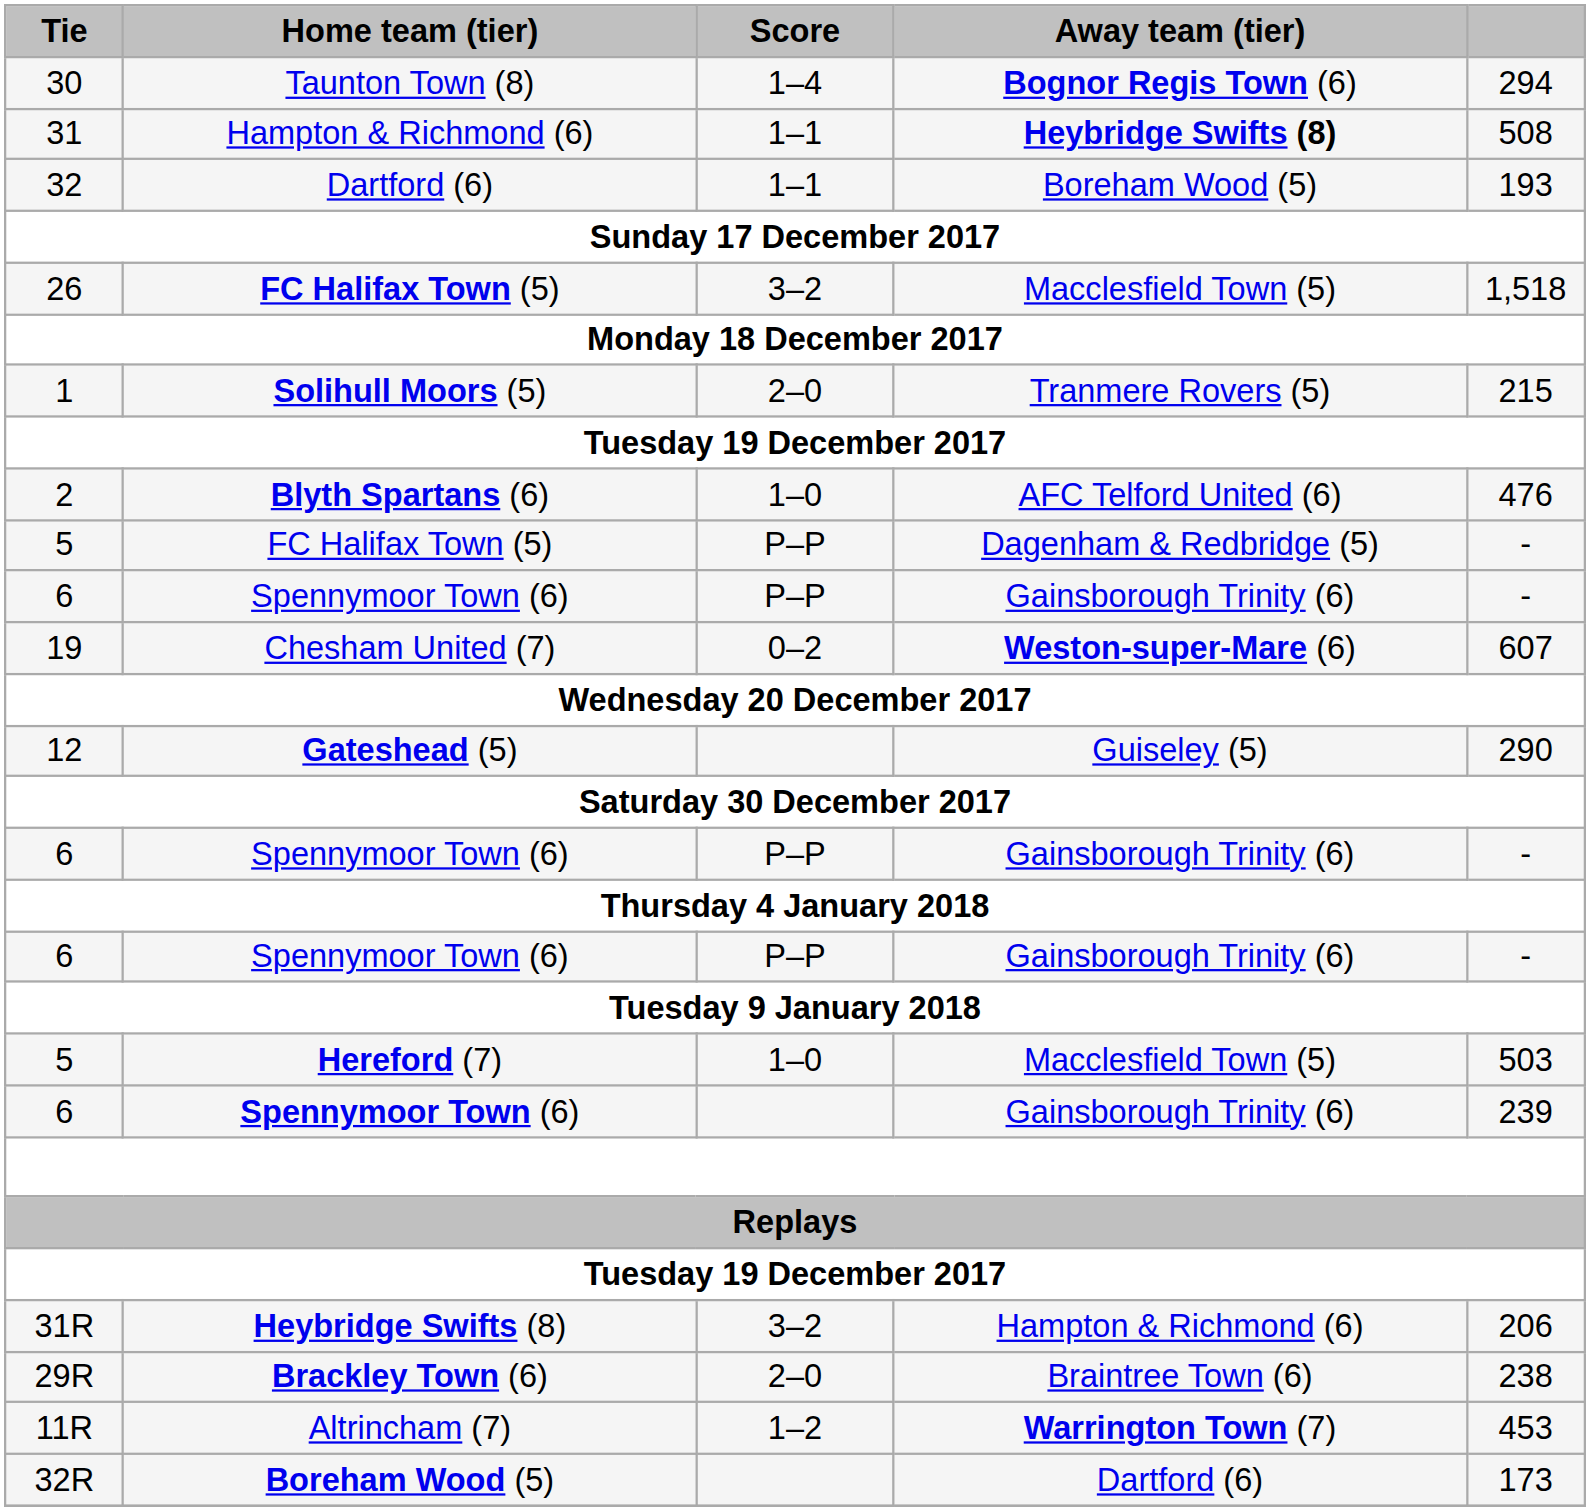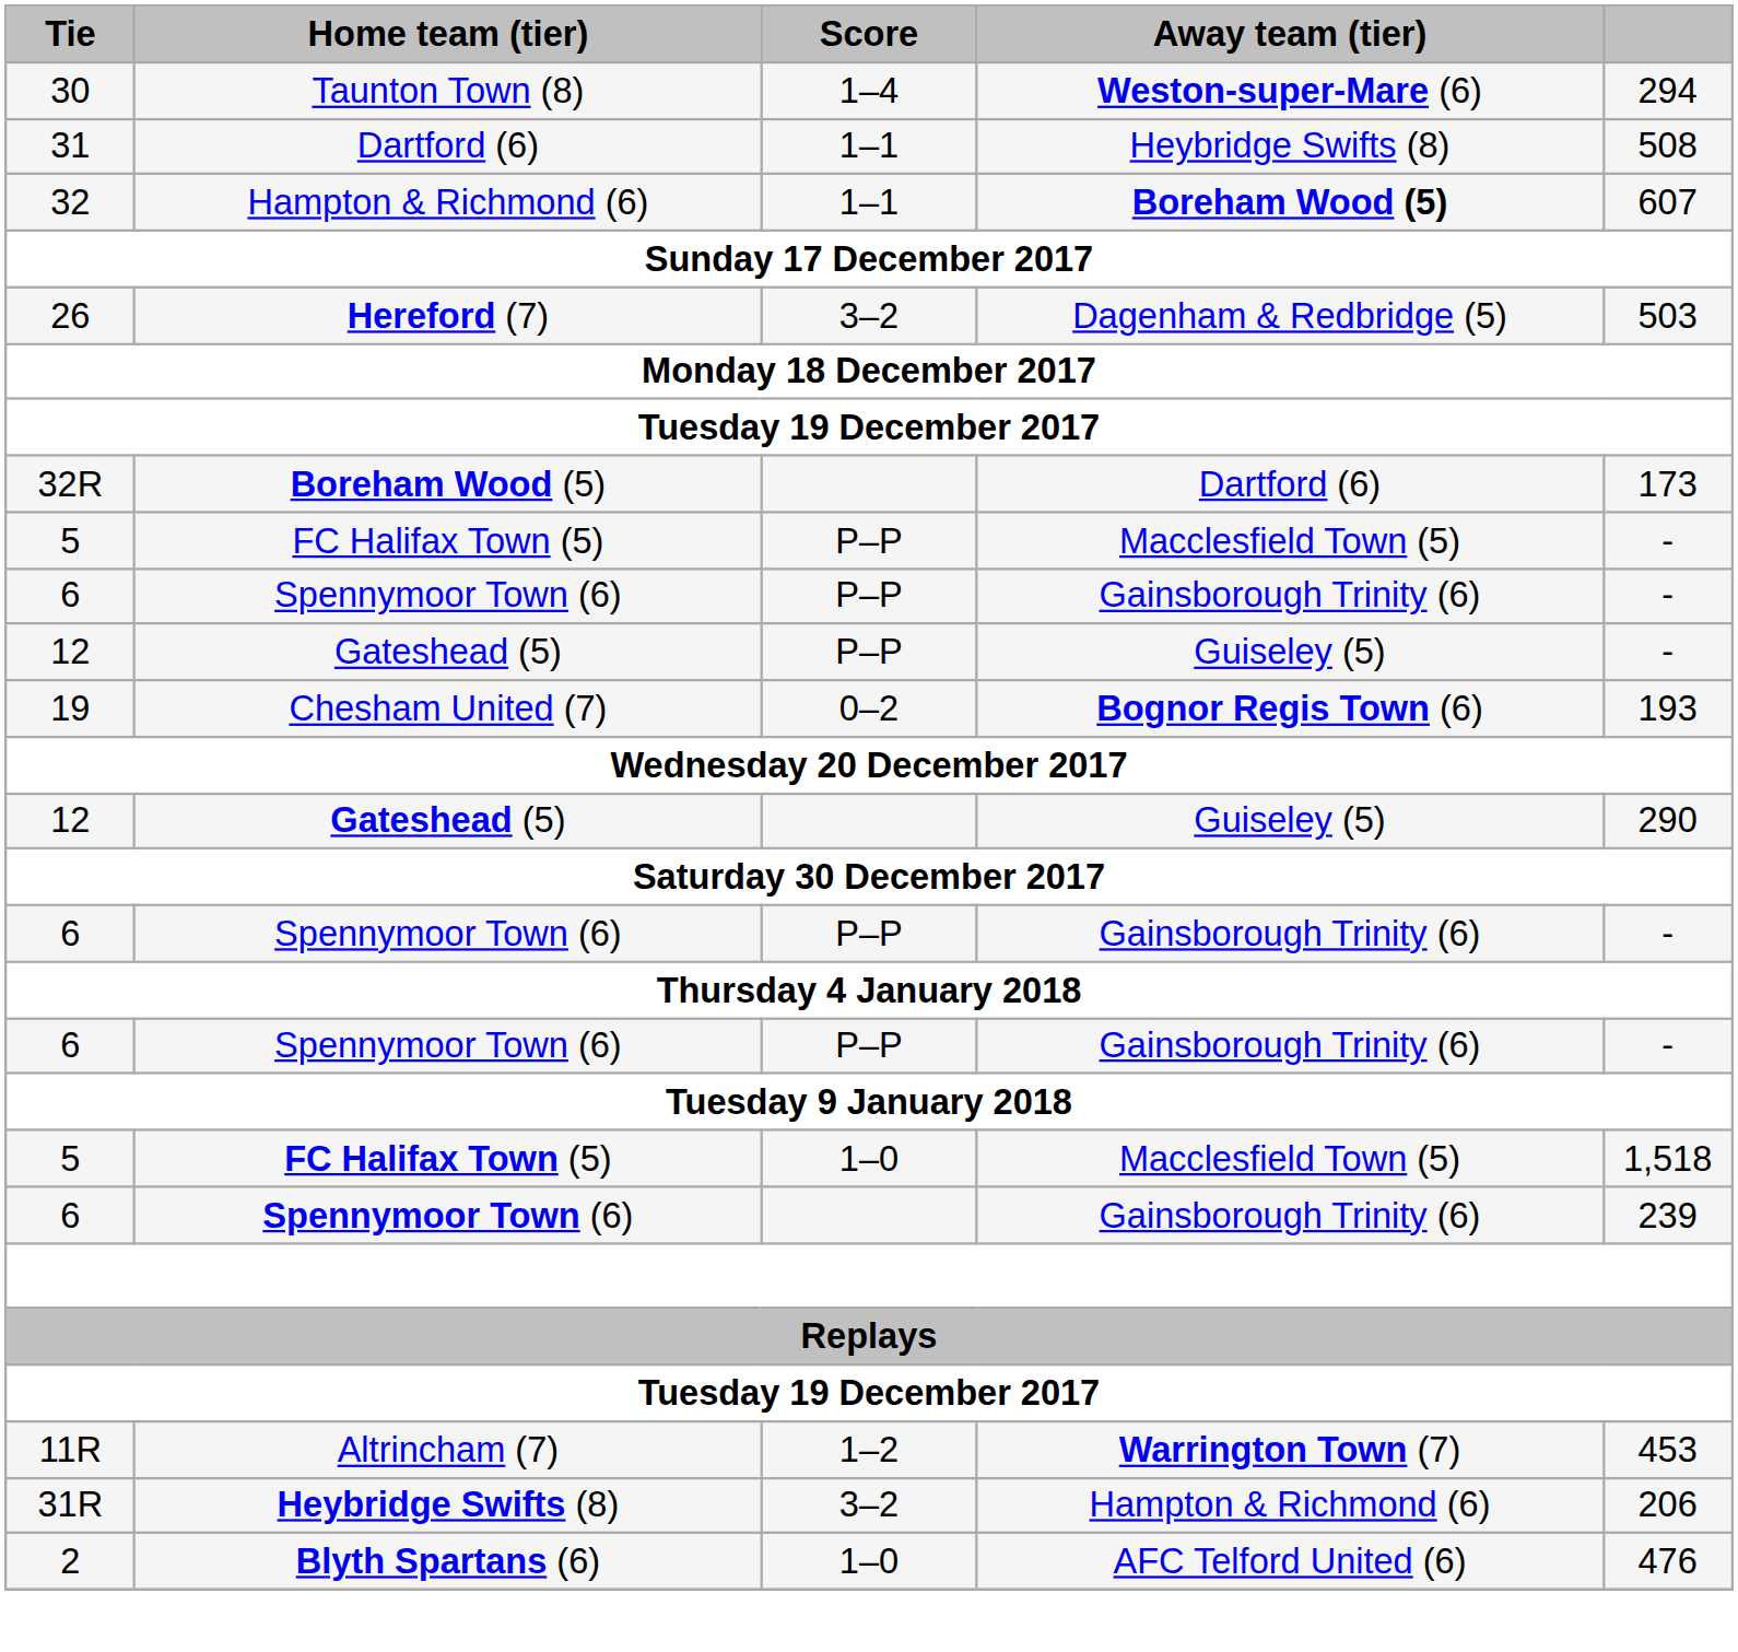30 | Away team (tier): Bognor Regis Town (6) -> Weston-super-Mare (6)
31 | Home team (tier): Hampton & Richmond (6) -> Dartford (6)
31 | Away team (tier): bold -> normal
32 | Home team (tier): Dartford (6) -> Hampton & Richmond (6)
32 | Away team (tier): normal -> bold
32 | column 5: 193 -> 607
26 | Home team (tier): FC Halifax Town (5) -> Hereford (7)
26 | Away team (tier): Macclesfield Town (5) -> Dagenham & Redbridge (5)
26 | column 5: 1,518 -> 503
- row: 1 | Solihull Moors (5) | 2–0 | Tranmere Rovers (5) | 215
rows swapped: 2 <-> 32R
5 / P–P | Away team (tier): Dagenham & Redbridge (5) -> Macclesfield Town (5)
+ row: 12 | Gateshead (5) | P–P | Guiseley (5) | -
19 | Away team (tier): Weston-super-Mare (6) -> Bognor Regis Town (6)
19 | column 5: 607 -> 193
5 / 1–0 | Home team (tier): Hereford (7) -> FC Halifax Town (5)
5 / 1–0 | column 5: 503 -> 1,518
rows swapped: 11R <-> 31R
- row: 29R | Brackley Town (6) | 2–0 | Braintree Town (6) | 238
